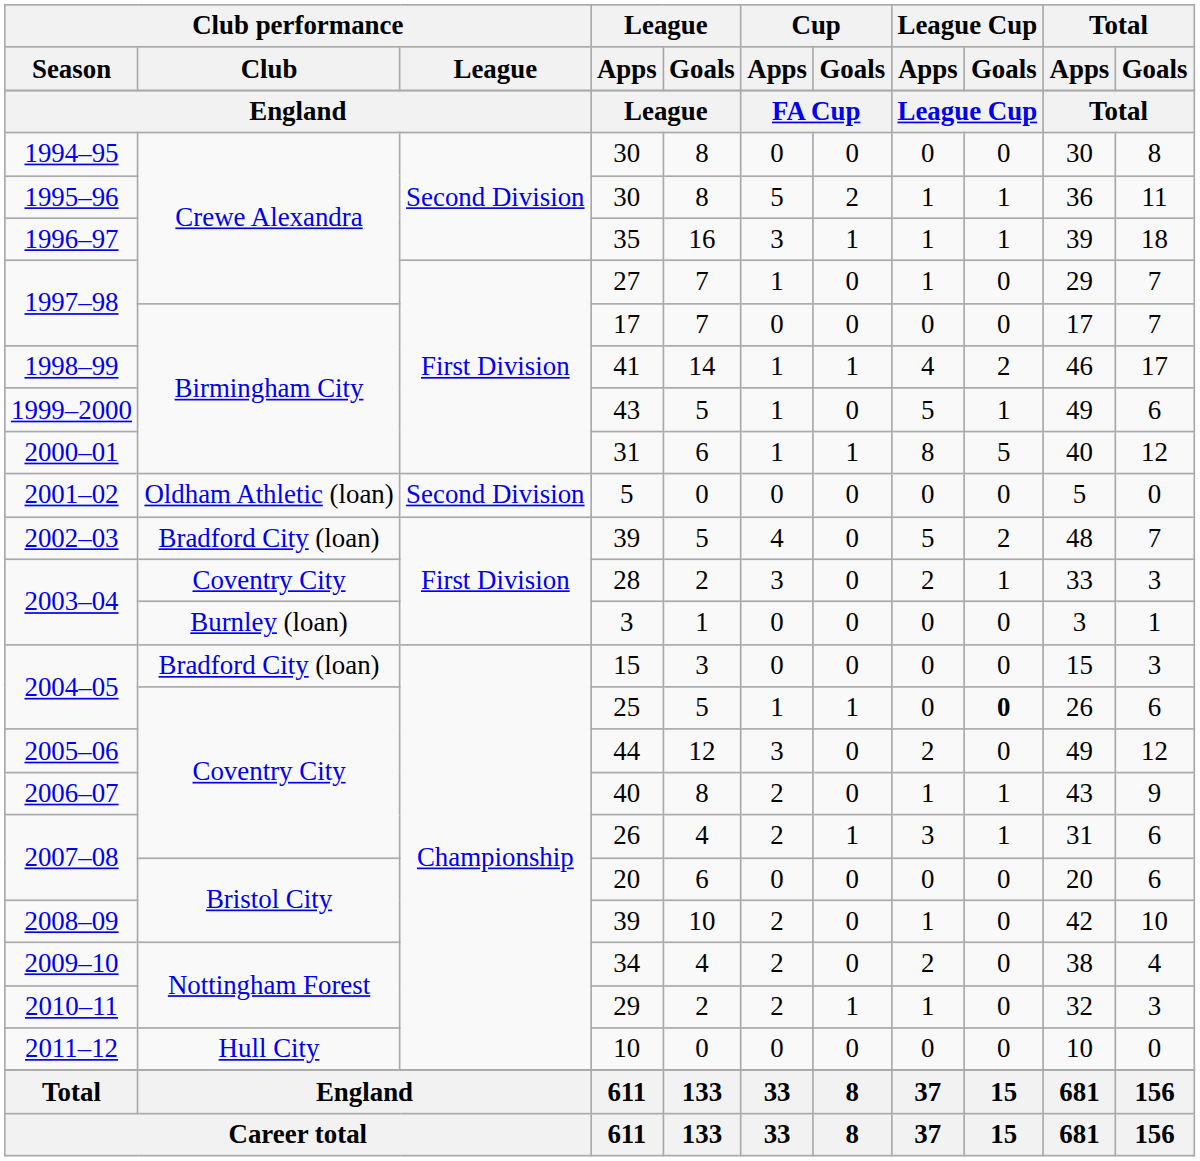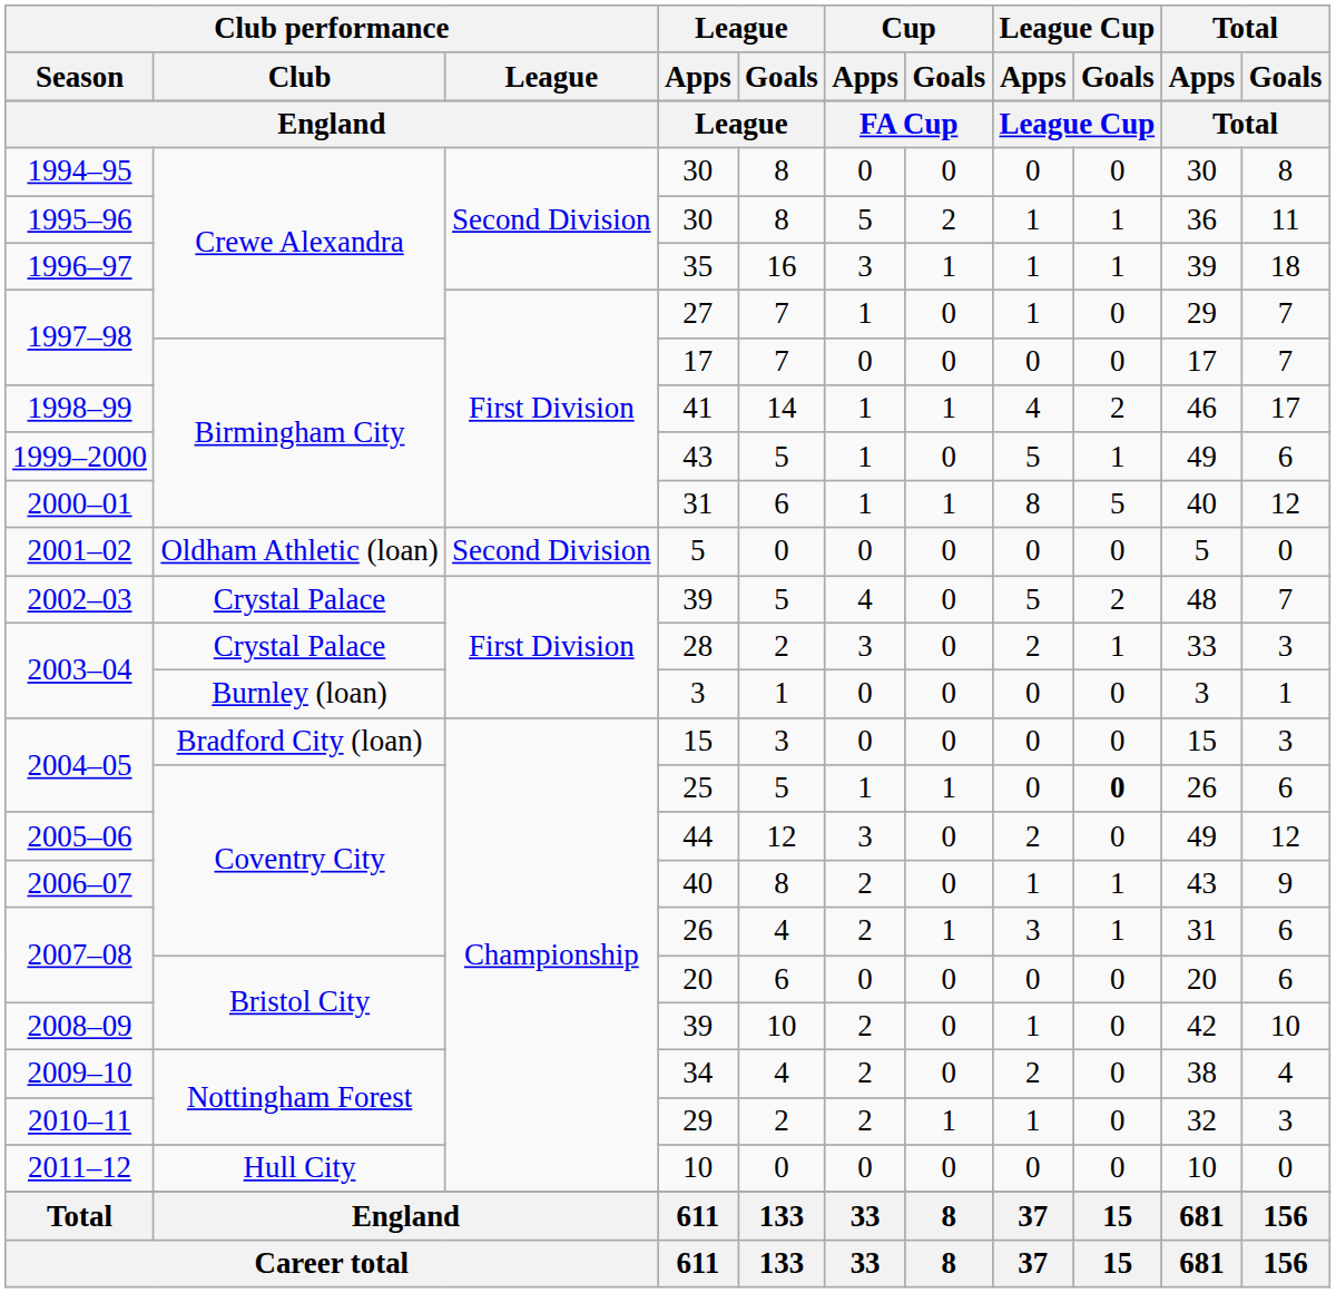2002–03 / 39 | Club performance / Club: Bradford City (loan) -> Crystal Palace
28 | Club performance / Club: Coventry City -> Crystal Palace
